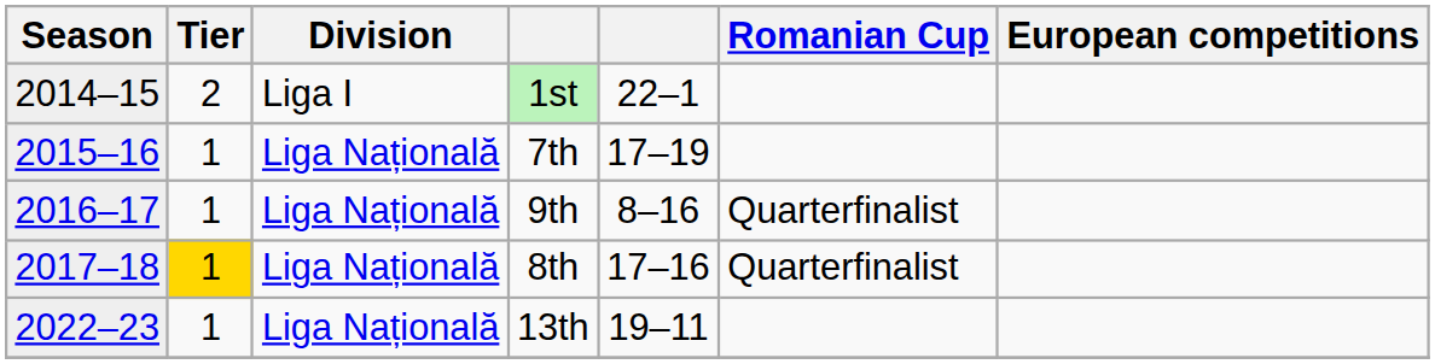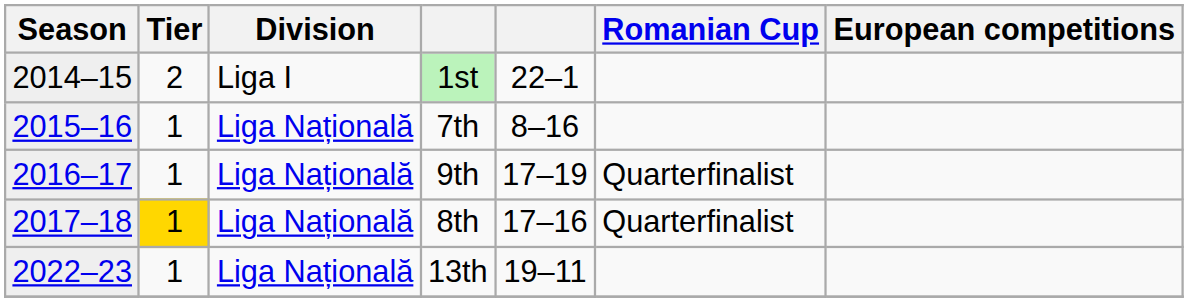7th | column 5: 17–19 -> 8–16
9th | column 5: 8–16 -> 17–19
